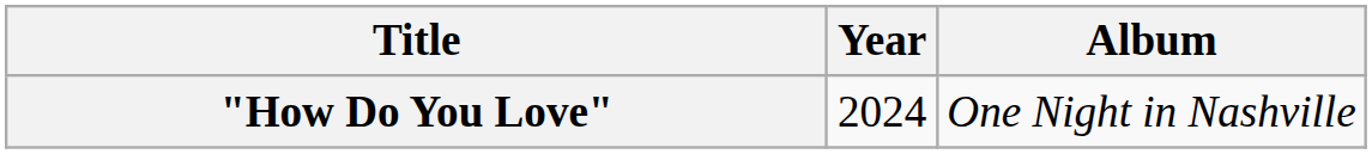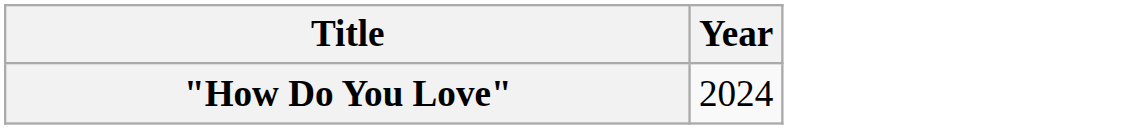- column: Album | One Night in Nashville
